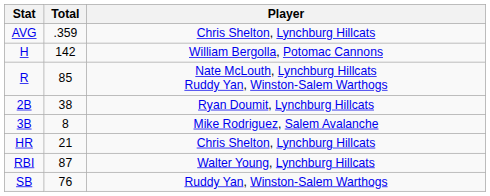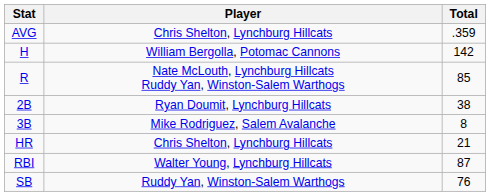columns swapped: Player <-> Total
